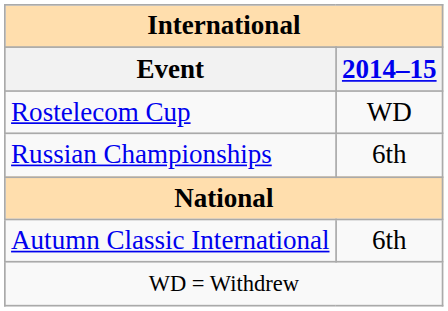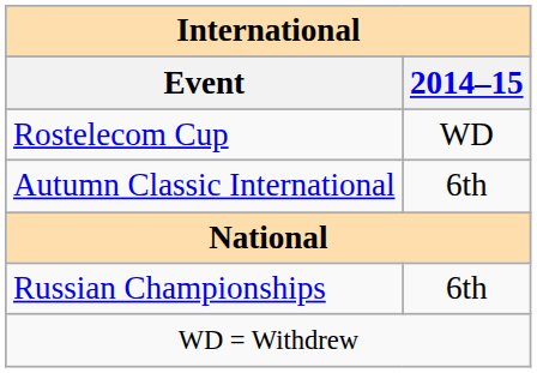rows swapped: Autumn Classic International <-> Russian Championships
